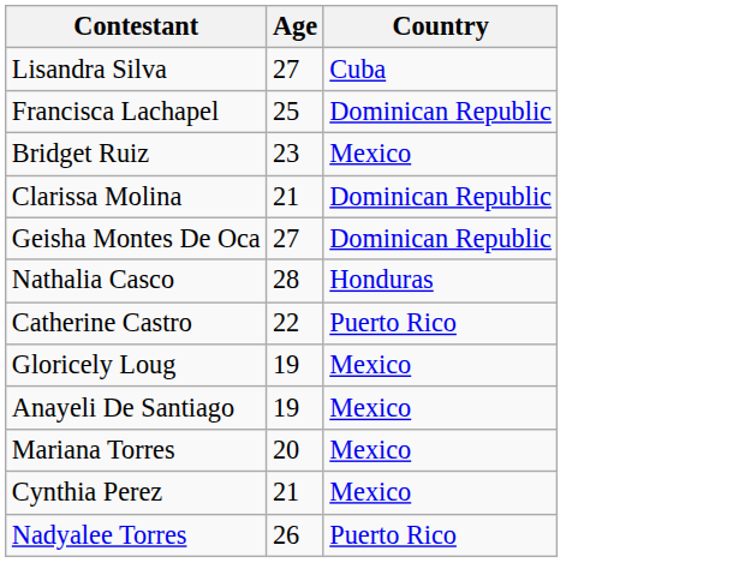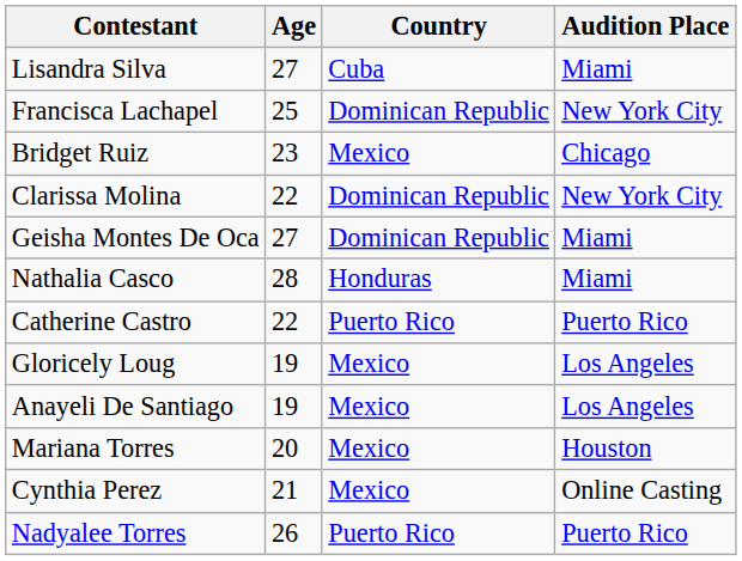+ column: Audition Place | Miami | New York City | Chicago | New York City | Miami | Miami | Puerto Rico | Los Angeles | Los Angeles | Houston | Online Casting | Puerto Rico
Clarissa Molina | Age: 21 -> 22
